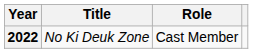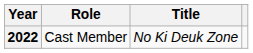columns swapped: Title <-> Role
